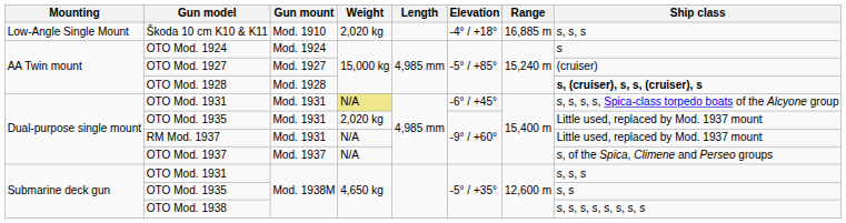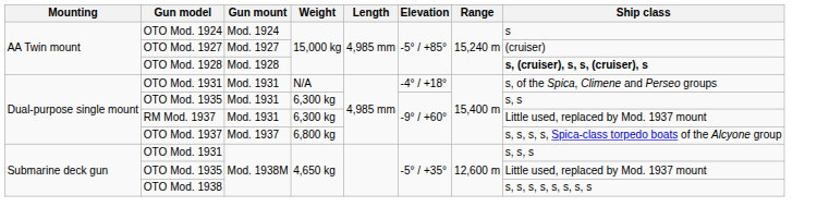- row: Low-Angle Single Mount | Škoda 10 cm K10 & K11 | Mod. 1910 | 2,020 kg | -4° / +18° | 16,885 m | s, s, s
OTO Mod. 1931 / Mod. 1931 | Weight: khaki background -> no background
OTO Mod. 1931 / Mod. 1931 | Elevation: -6° / +45° -> -4° / +18°
OTO Mod. 1931 / Mod. 1931 | Ship class: s, s, s, s, Spica-class torpedo boats of the Alcyone group -> s, of the Spica, Climene and Perseo groups
OTO Mod. 1935 / Mod. 1931 | Weight: 2,020 kg -> 6,300 kg
OTO Mod. 1935 / Mod. 1931 | Ship class: Little used, replaced by Mod. 1937 mount -> s, s
RM Mod. 1937 | Weight: N/A -> 6,300 kg
OTO Mod. 1937 | Weight: N/A -> 6,800 kg
OTO Mod. 1937 | Ship class: s, of the Spica, Climene and Perseo groups -> s, s, s, s, Spica-class torpedo boats of the Alcyone group
OTO Mod. 1935 / Mod. 1938M | Ship class: s, s -> Little used, replaced by Mod. 1937 mount
